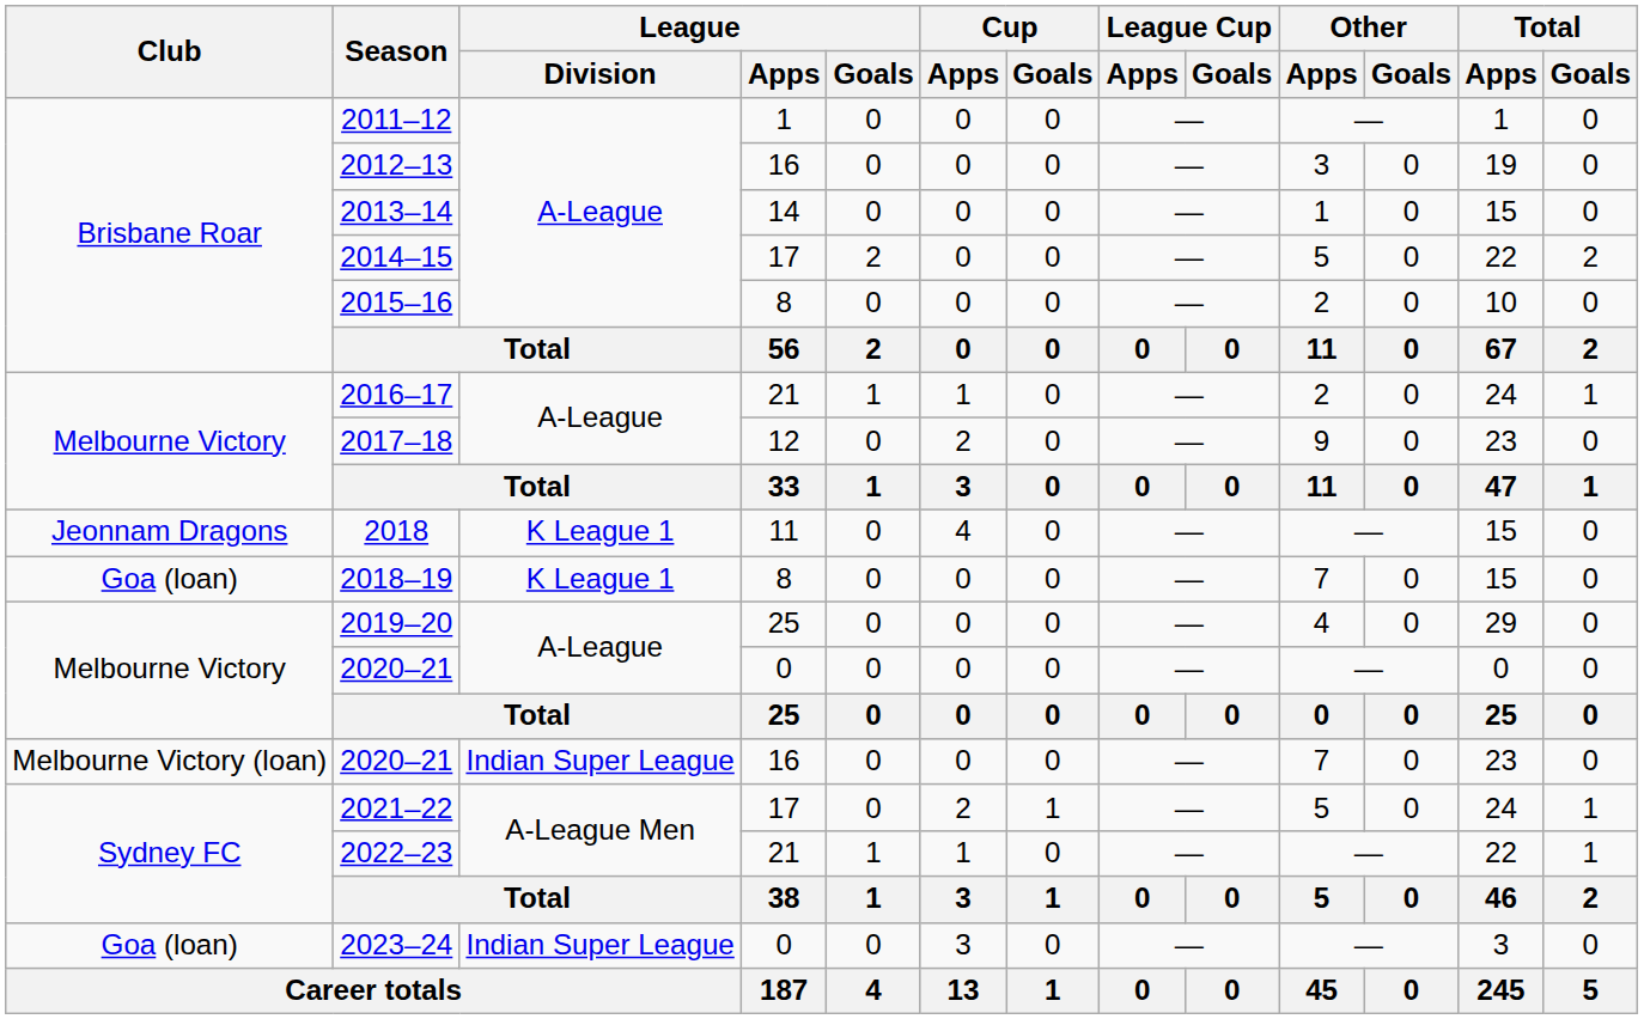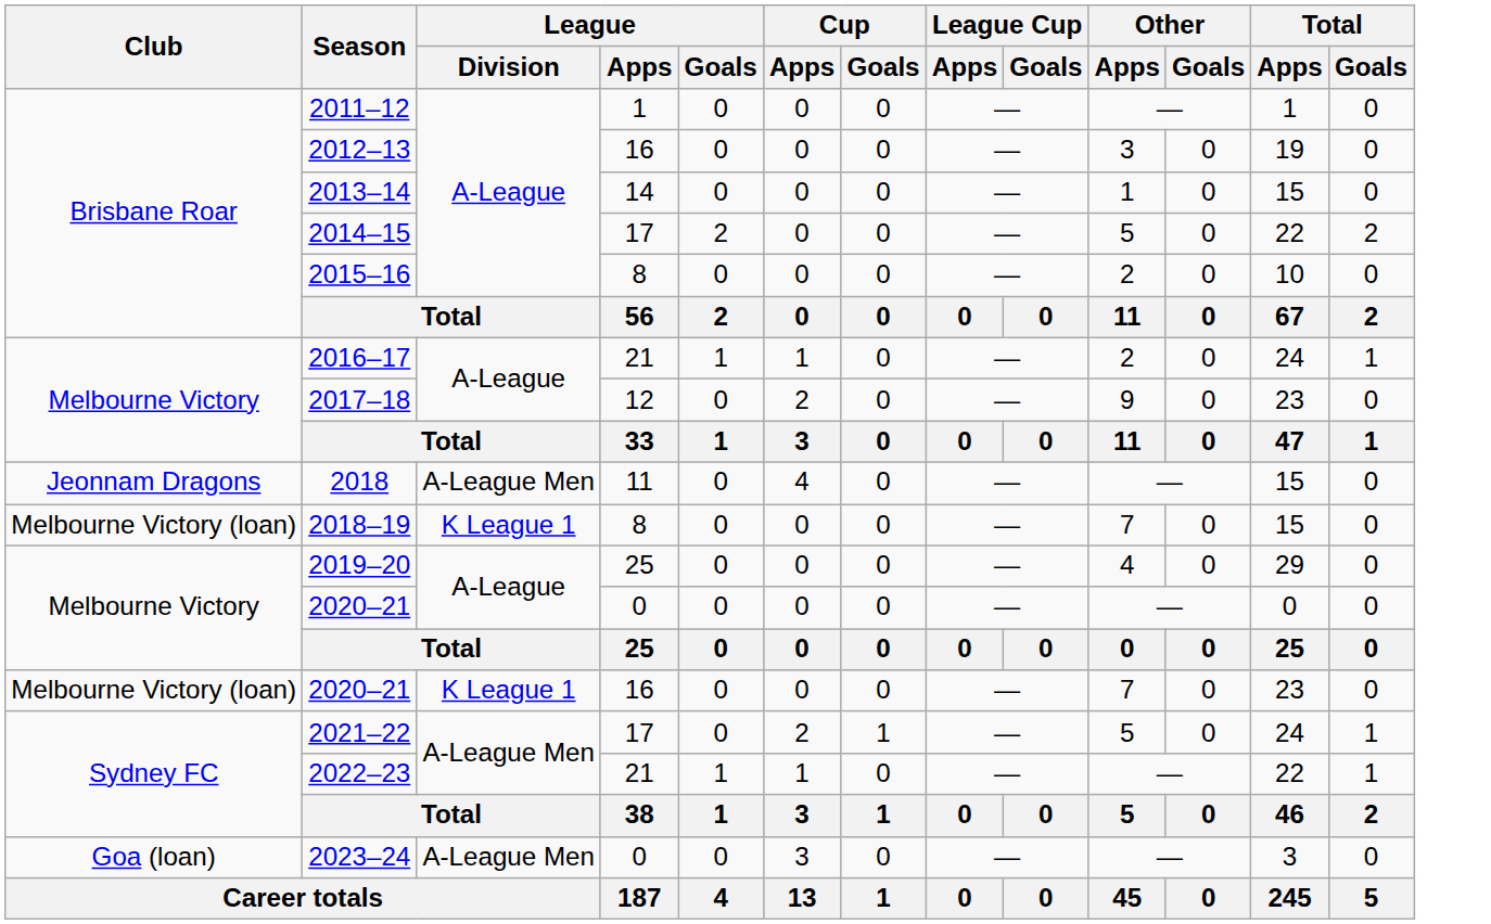2018 | League / Division: K League 1 -> A-League Men
2018–19 | Club: Goa (loan) -> Melbourne Victory (loan)
2020–21 / 16 | League / Division: Indian Super League -> K League 1
2023–24 | League / Division: Indian Super League -> A-League Men
